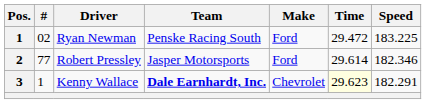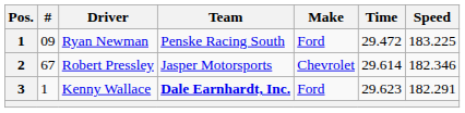Ryan Newman | #: 02 -> 09
Robert Pressley | #: 77 -> 67
Robert Pressley | Make: Ford -> Chevrolet
Kenny Wallace | Make: Chevrolet -> Ford
Kenny Wallace | Time: lightyellow background -> no background
